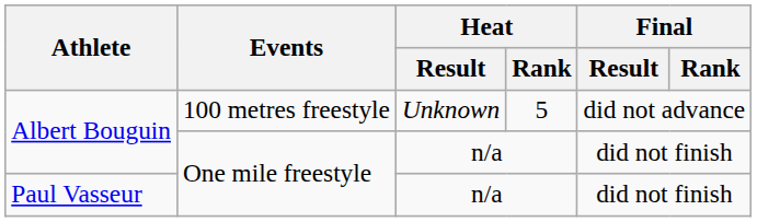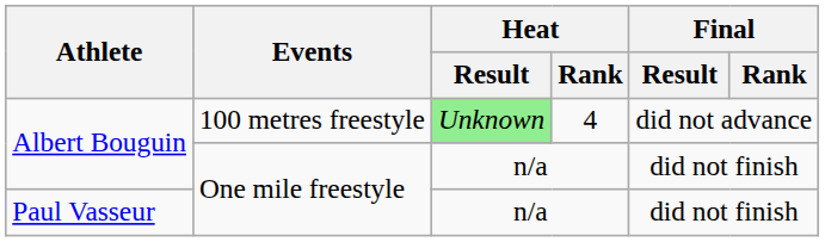Albert Bouguin / 100 metres freestyle | Heat / Result: no background -> lightgreen background
Albert Bouguin / 100 metres freestyle | Heat / Rank: 5 -> 4
